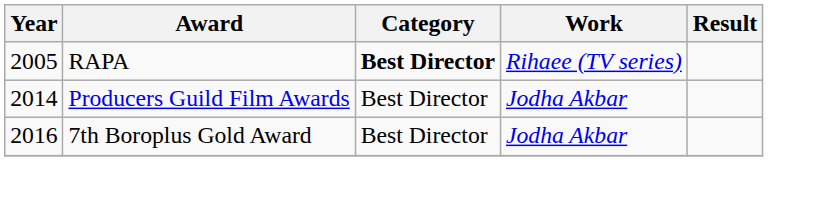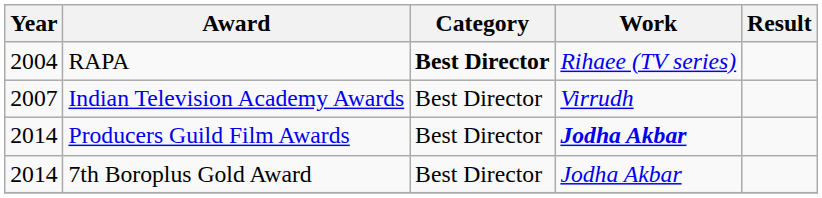RAPA | Year: 2005 -> 2004
+ row: 2007 | Indian Television Academy Awards | Best Director | Virrudh
Producers Guild Film Awards | Work: normal -> bold
7th Boroplus Gold Award | Year: 2016 -> 2014
